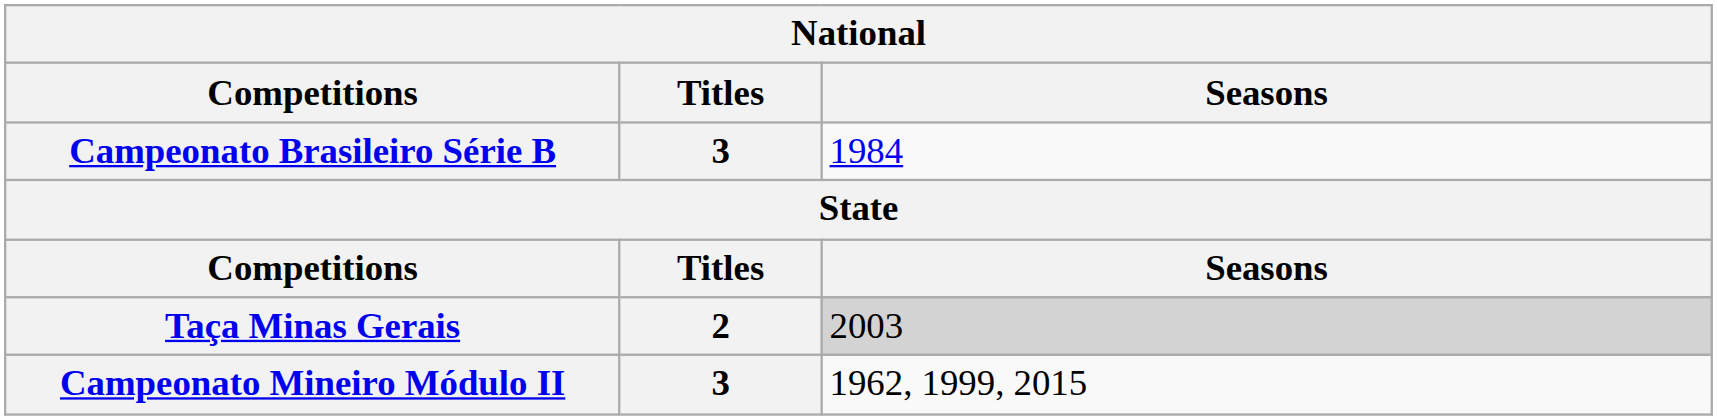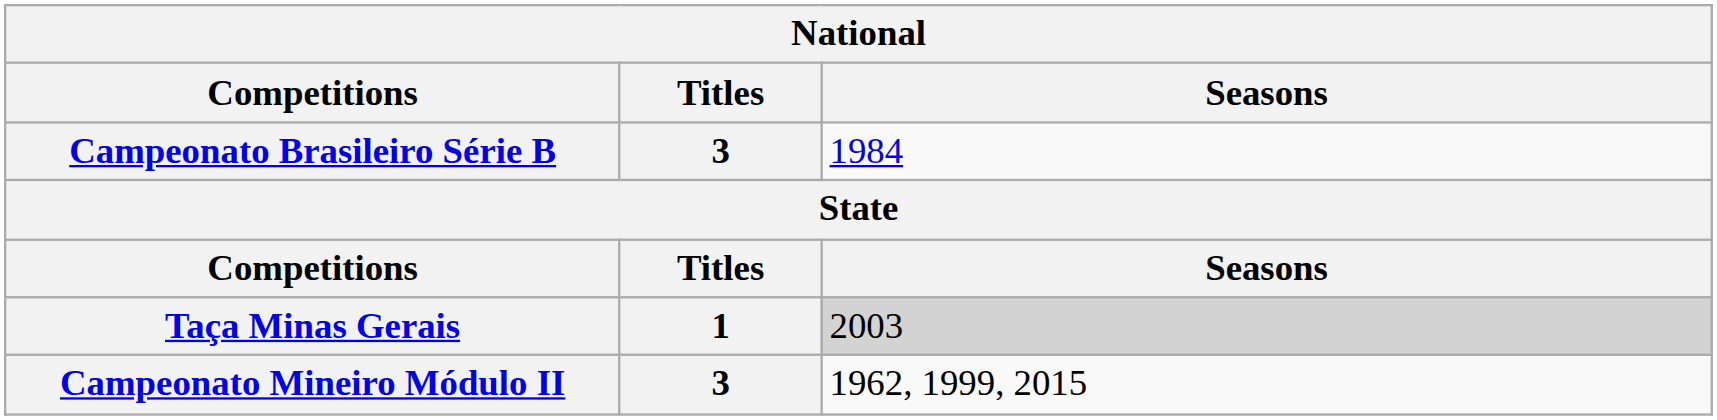Taça Minas Gerais | Titles: 2 -> 1
